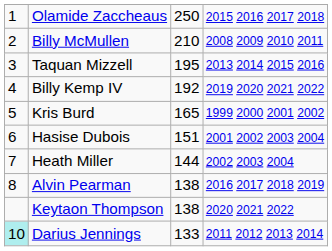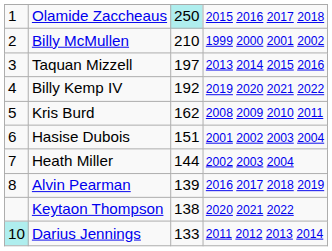Olamide Zaccheaus | column 3: no background -> paleturquoise background
Billy McMullen | column 4: 2008 2009 2010 2011 -> 1999 2000 2001 2002
Taquan Mizzell | column 3: 195 -> 197
Kris Burd | column 3: 165 -> 162
Kris Burd | column 4: 1999 2000 2001 2002 -> 2008 2009 2010 2011
Alvin Pearman | column 3: 138 -> 139
